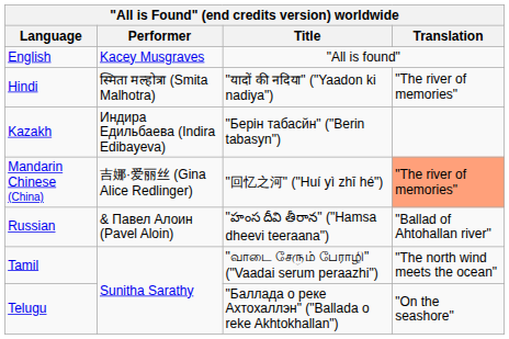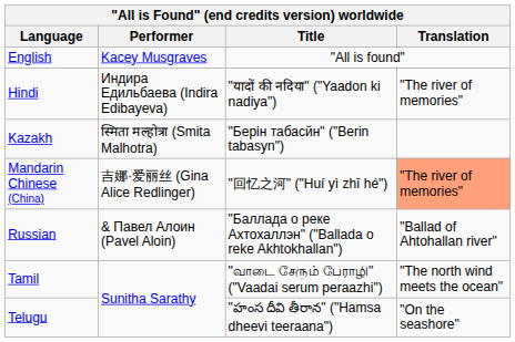Hindi | Performer: स्मिता मल्होत्रा (Smita Malhotra) -> Индира Едильбаева (Indira Edibayeva)
Kazakh | Performer: Индира Едильбаева (Indira Edibayeva) -> स्मिता मल्होत्रा (Smita Malhotra)
Russian | Title: "హంస దీవి తీరాన" ("Hamsa dheevi teeraana") -> "Баллада о реке Ахтохаллэн" ("Ballada o reke Akhtokhallan")
Telugu | Title: "Баллада о реке Ахтохаллэн" ("Ballada o reke Akhtokhallan") -> "హంస దీవి తీరాన" ("Hamsa dheevi teeraana")
